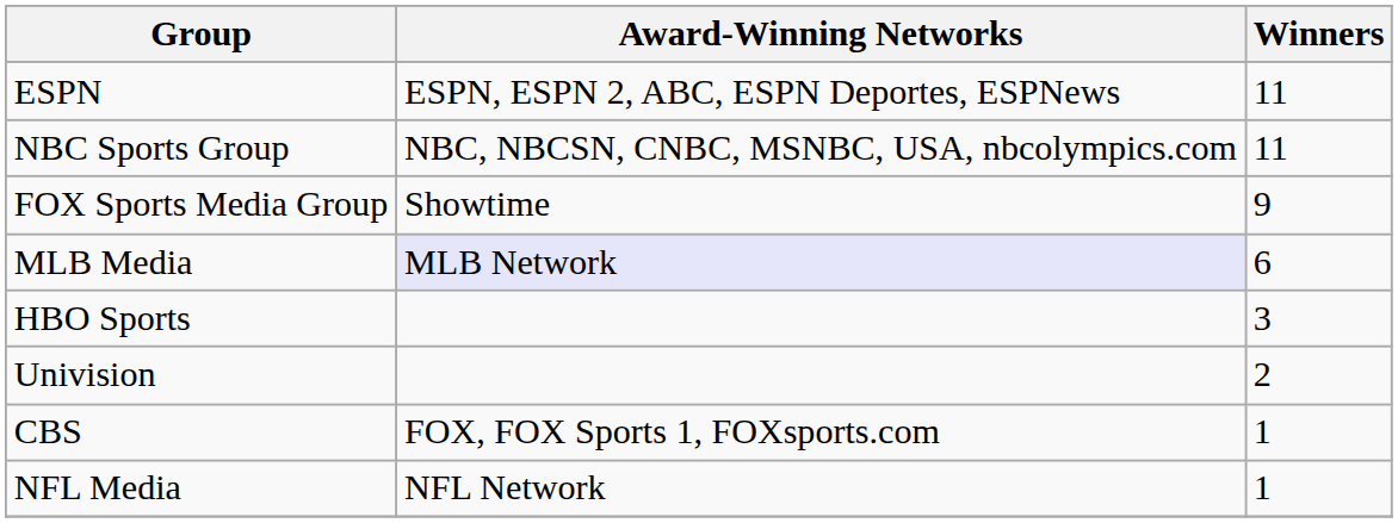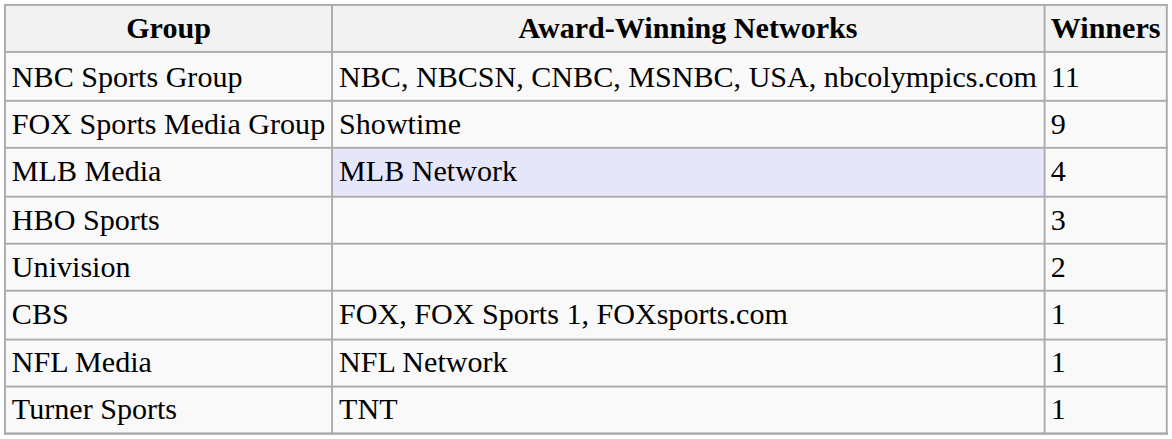- row: ESPN | ESPN, ESPN 2, ABC, ESPN Deportes, ESPNews | 11
MLB Media | Winners: 6 -> 4
+ row: Turner Sports | TNT | 1
